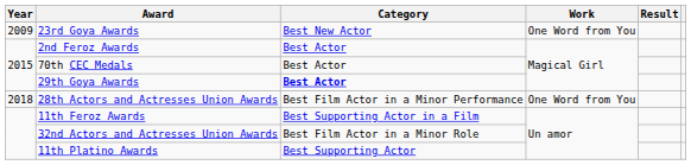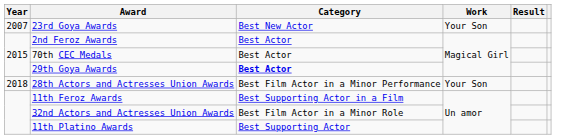23rd Goya Awards | Year: 2009 -> 2007
23rd Goya Awards | Work: One Word from You -> Your Son
28th Actors and Actresses Union Awards | Work: One Word from You -> Your Son
